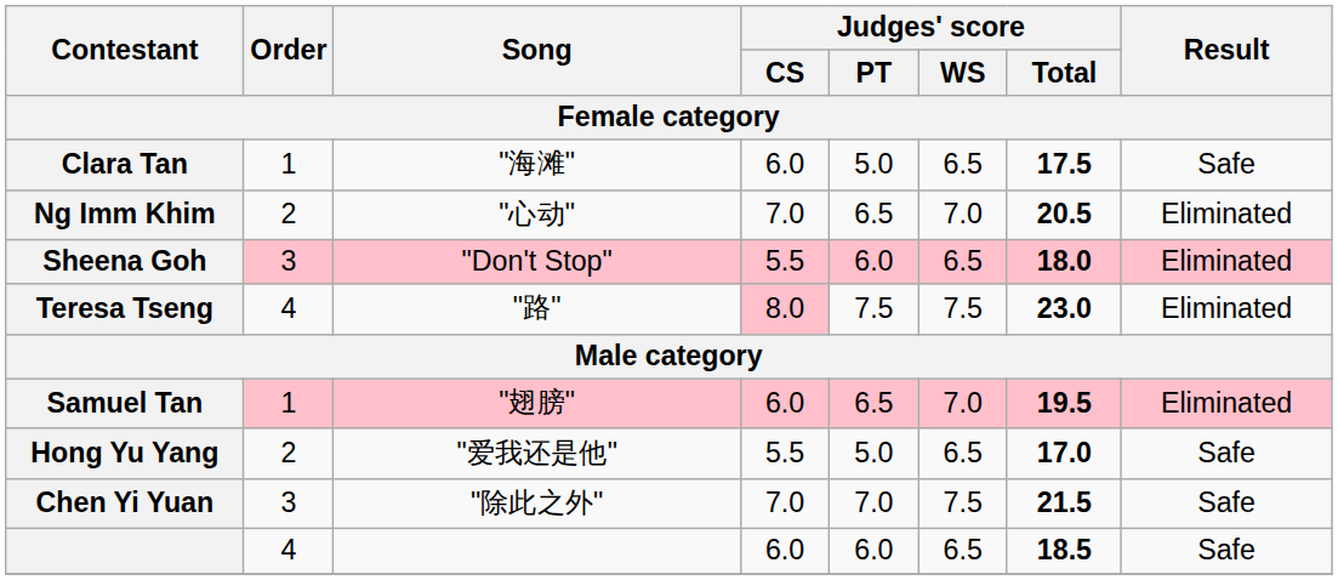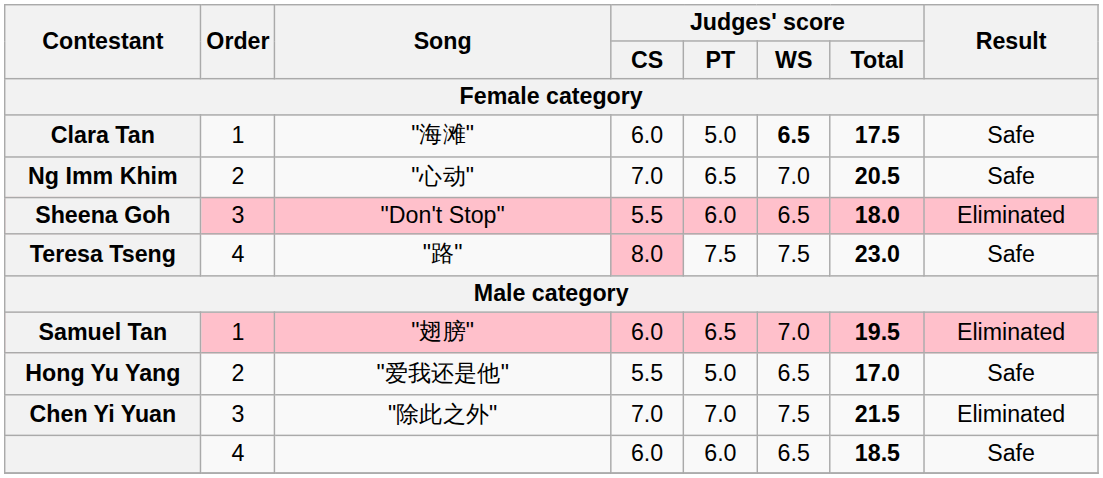Clara Tan | Judges' score / WS: normal -> bold
Ng Imm Khim | Result: Eliminated -> Safe
Teresa Tseng | Result: Eliminated -> Safe
Chen Yi Yuan | Result: Safe -> Eliminated
